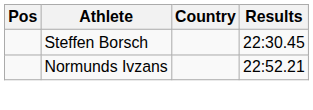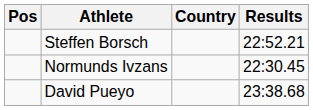Steffen Borsch | Results: 22:30.45 -> 22:52.21
Normunds Ivzans | Results: 22:52.21 -> 22:30.45
+ row: David Pueyo | 23:38.68
